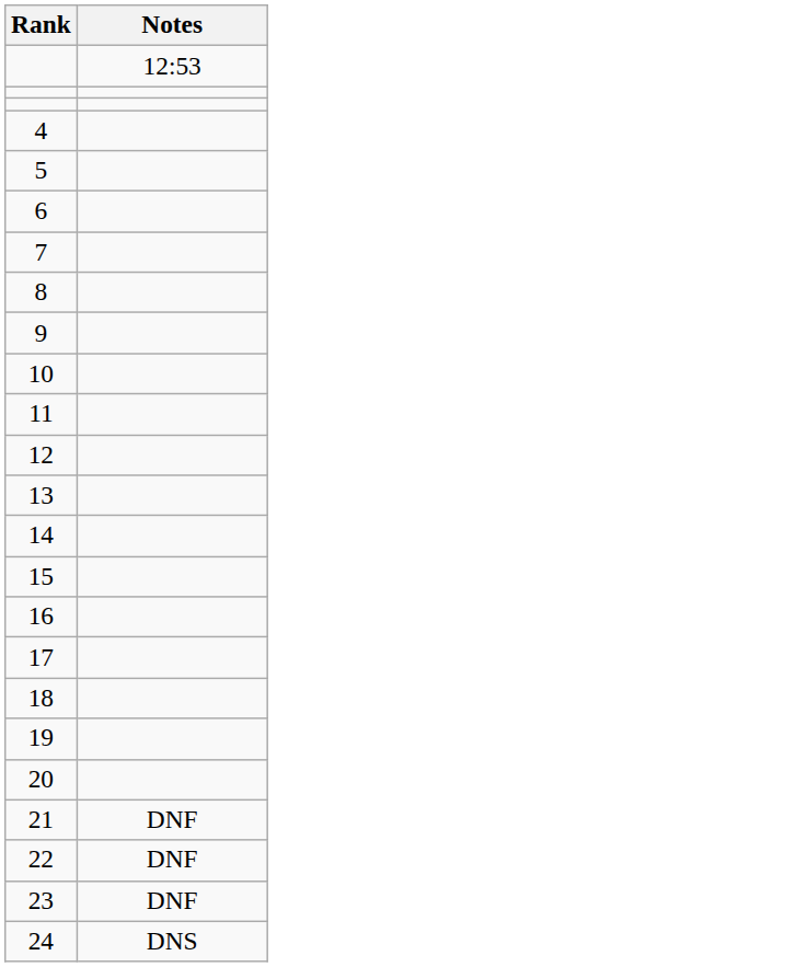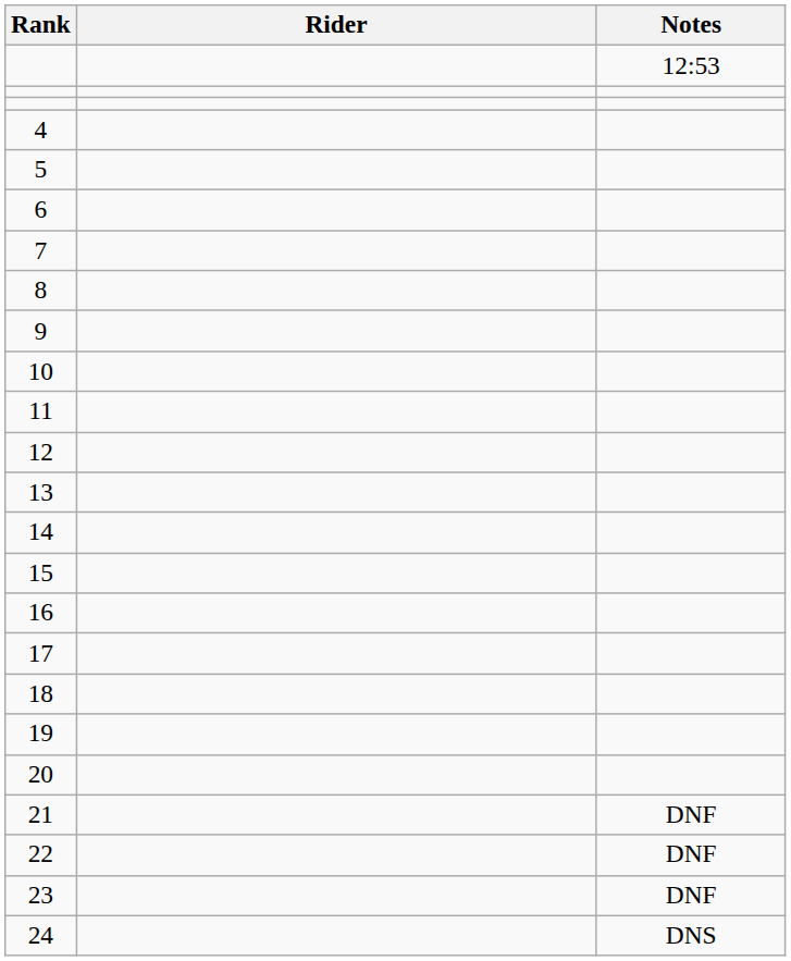+ column: Rider
